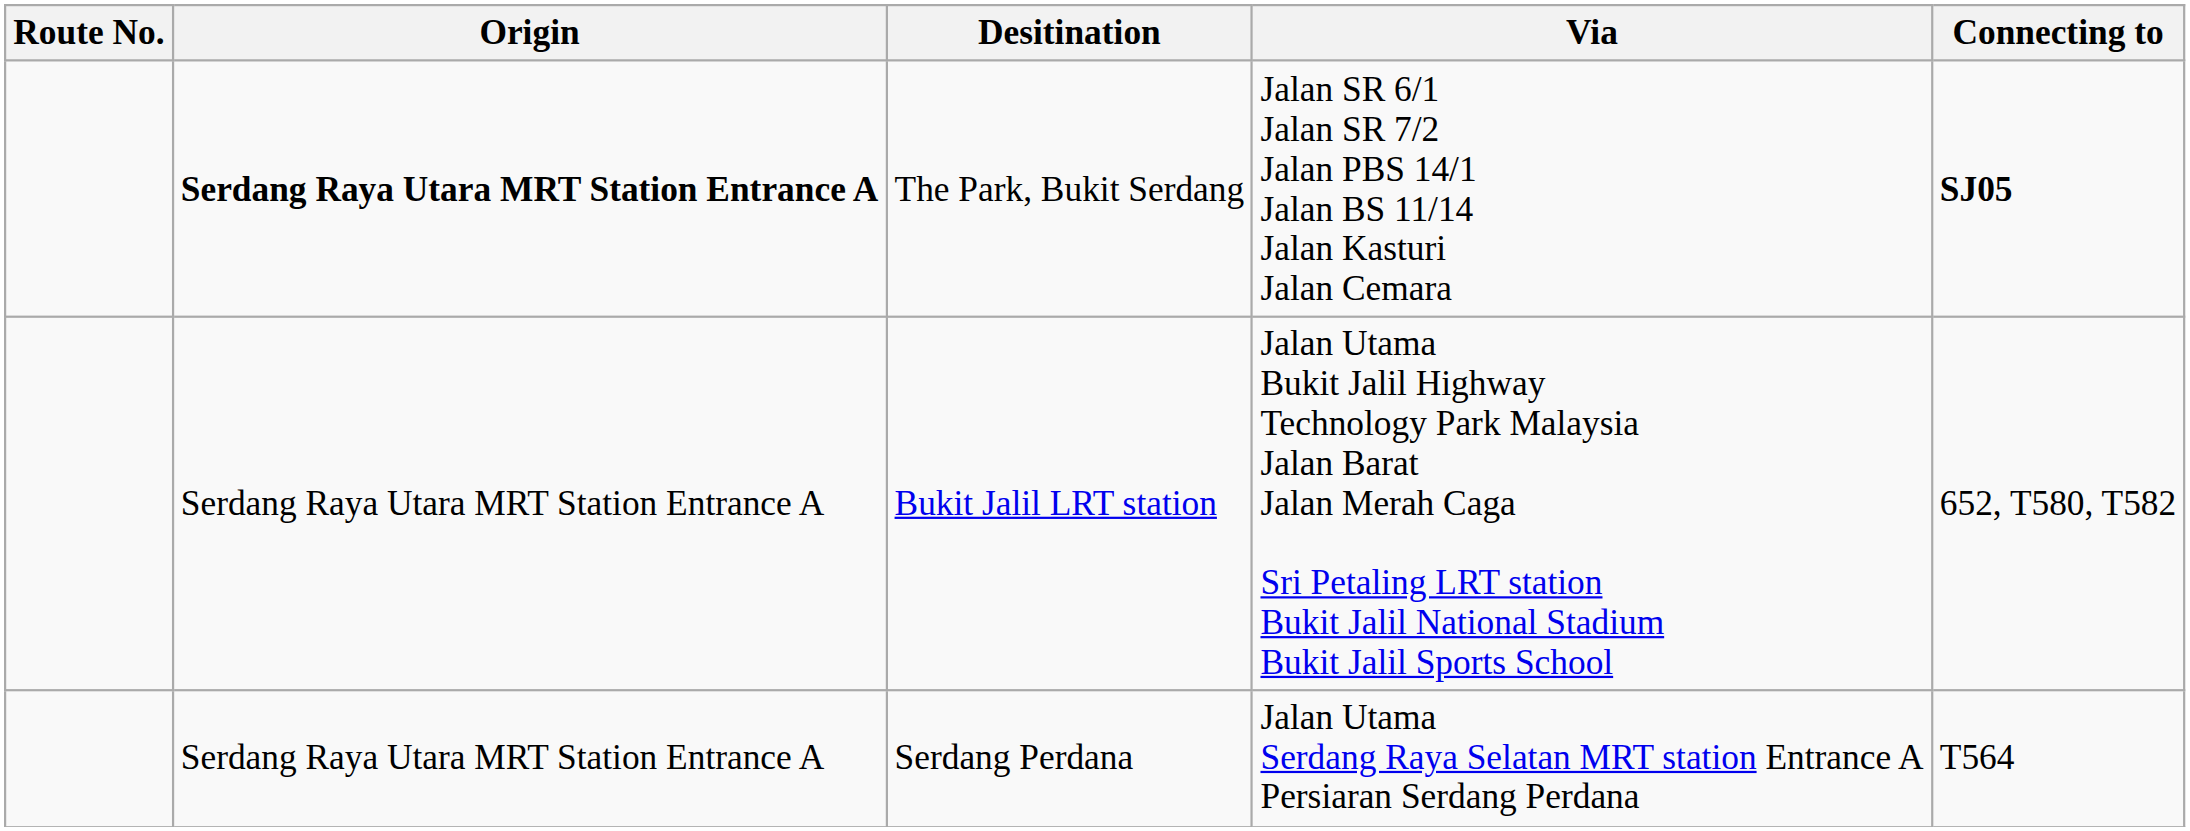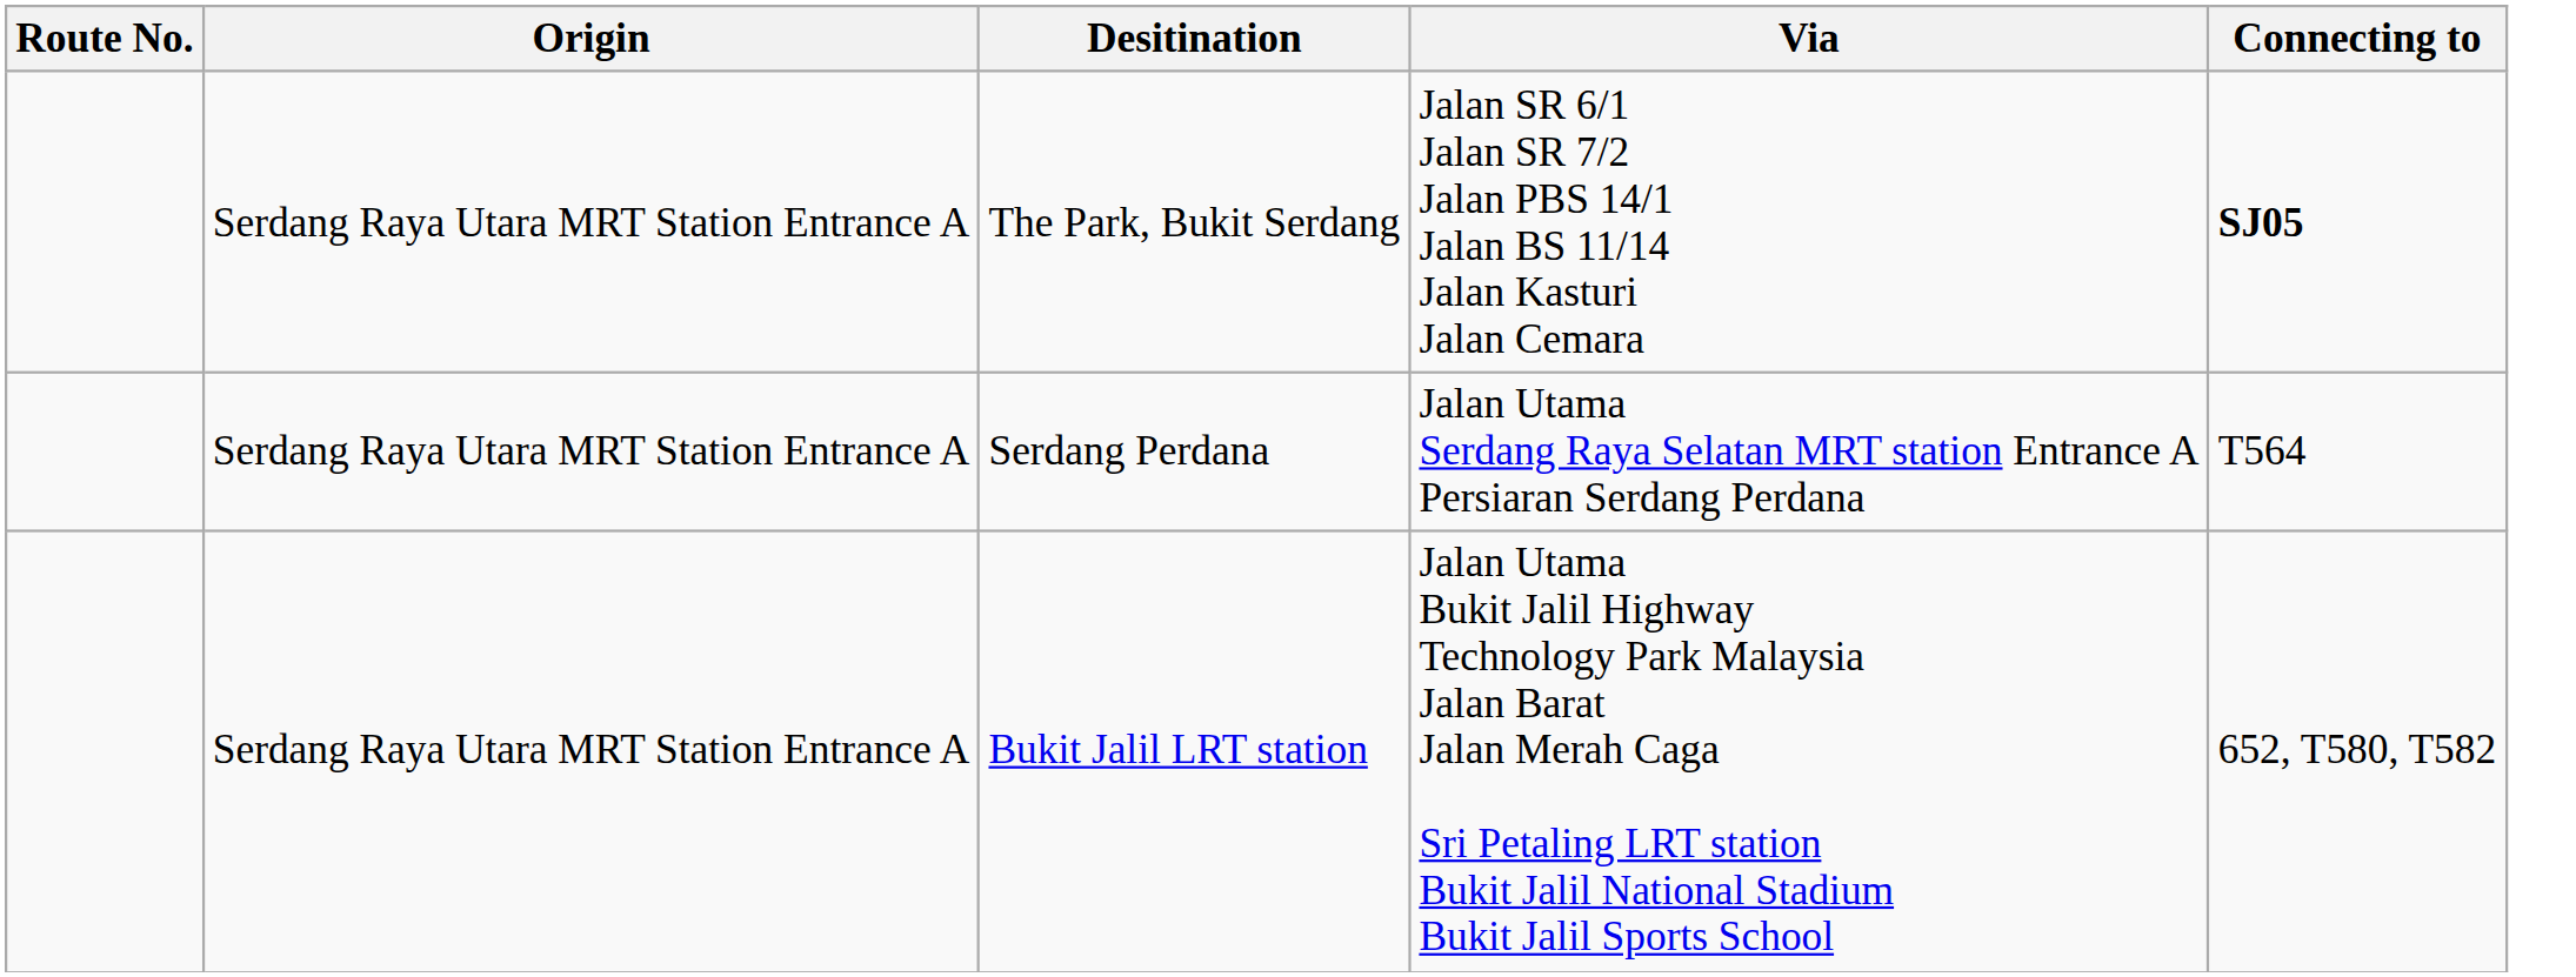The Park, Bukit Serdang | Origin: bold -> normal
rows swapped: Serdang Perdana <-> Bukit Jalil LRT station
